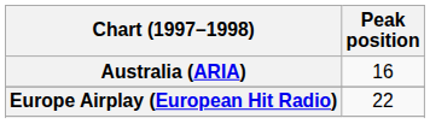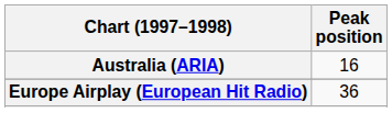Europe Airplay (European Hit Radio) | Peak position: 22 -> 36
